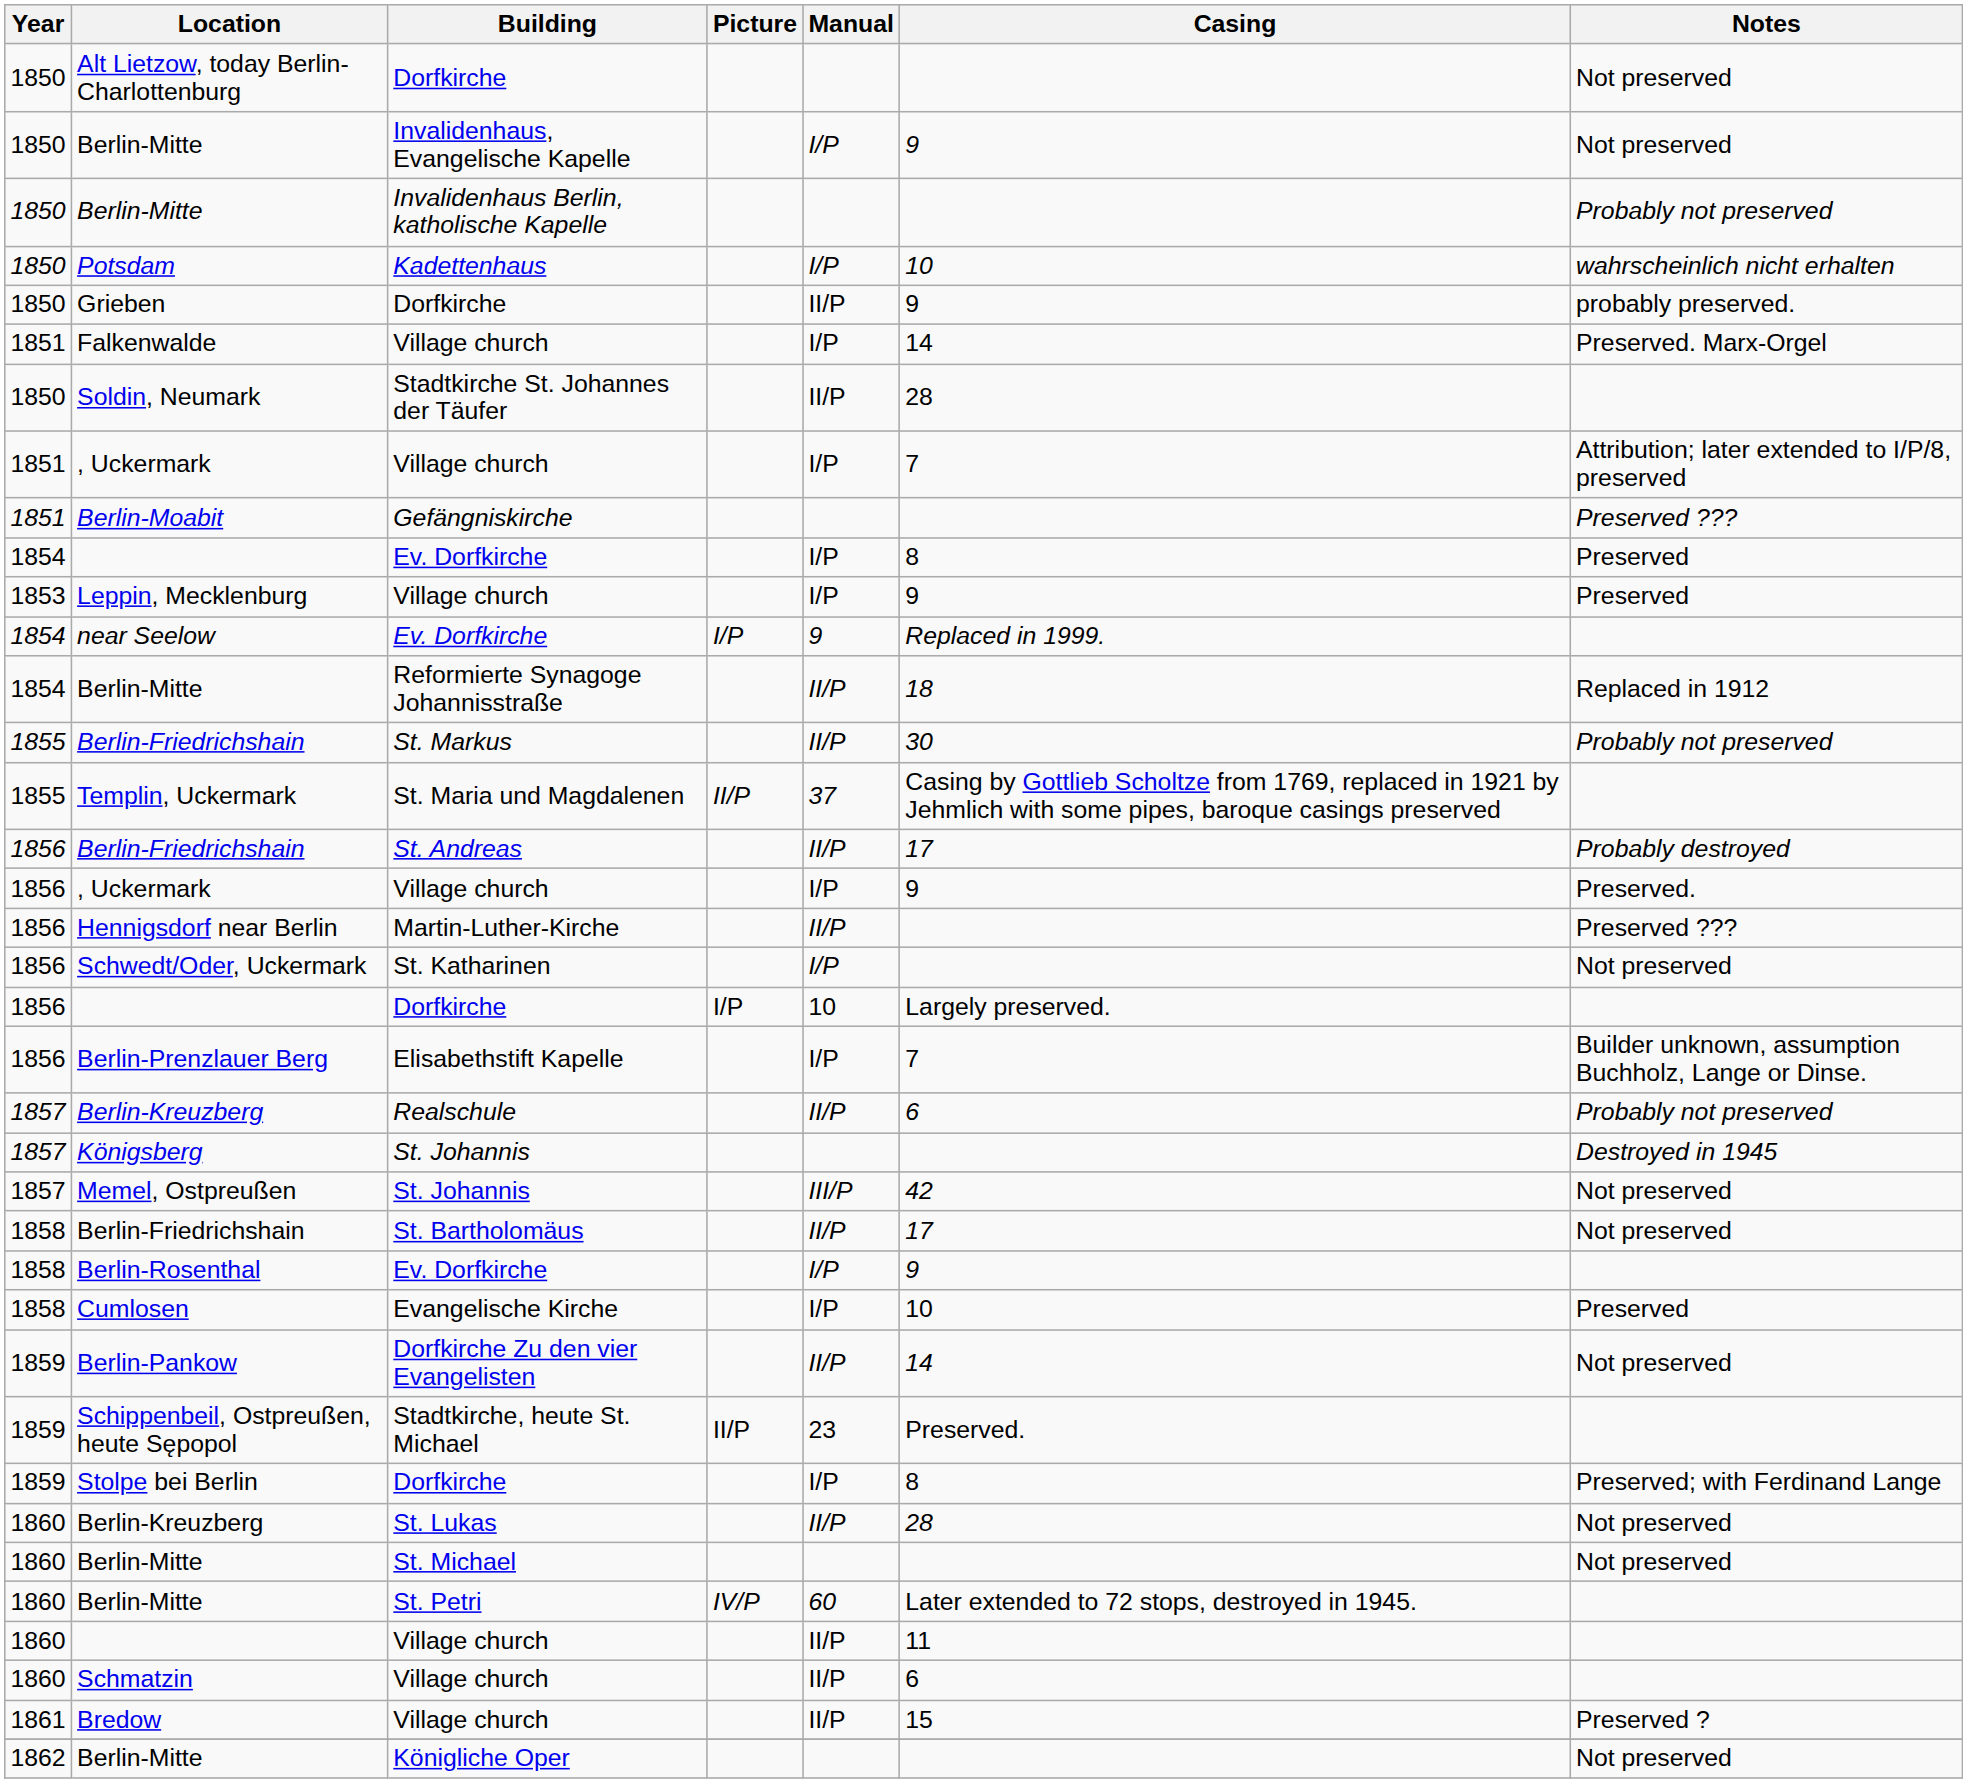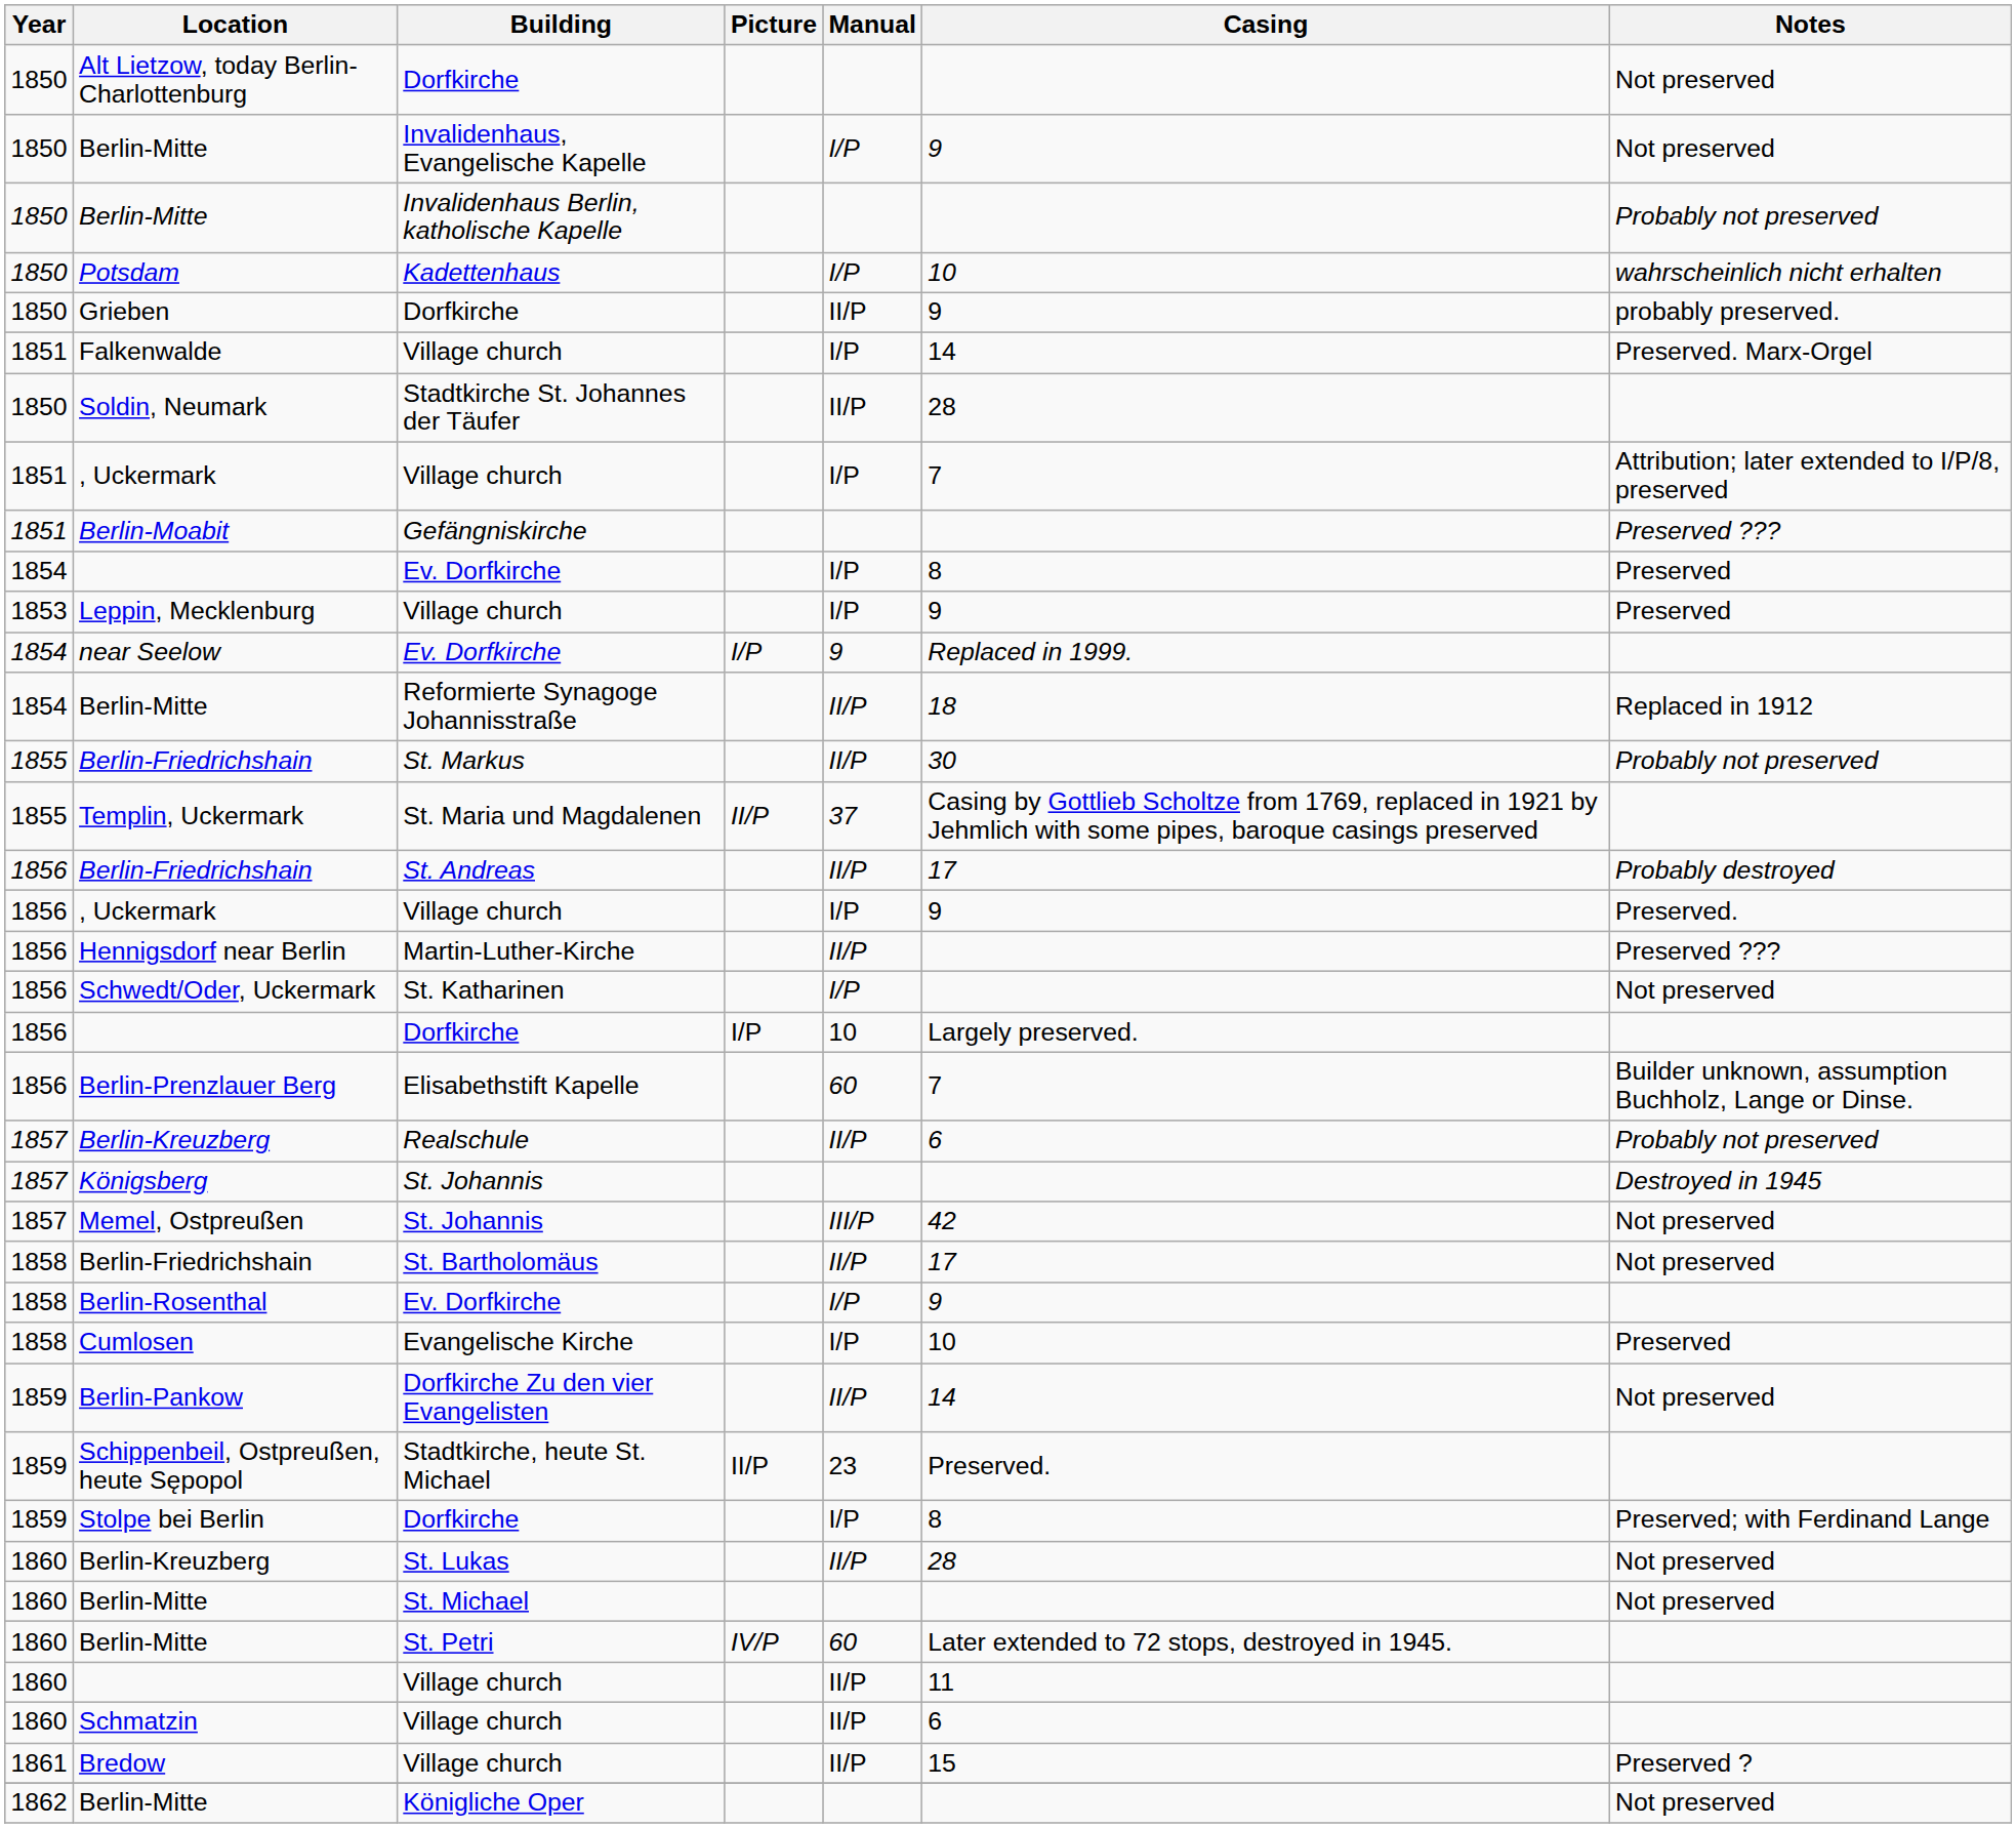Berlin-Prenzlauer Berg | Manual: I/P -> 60
